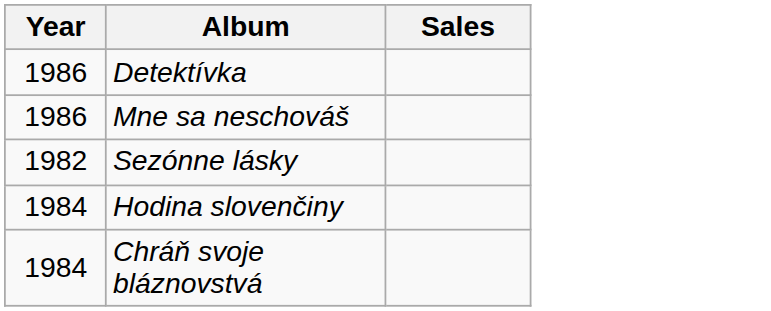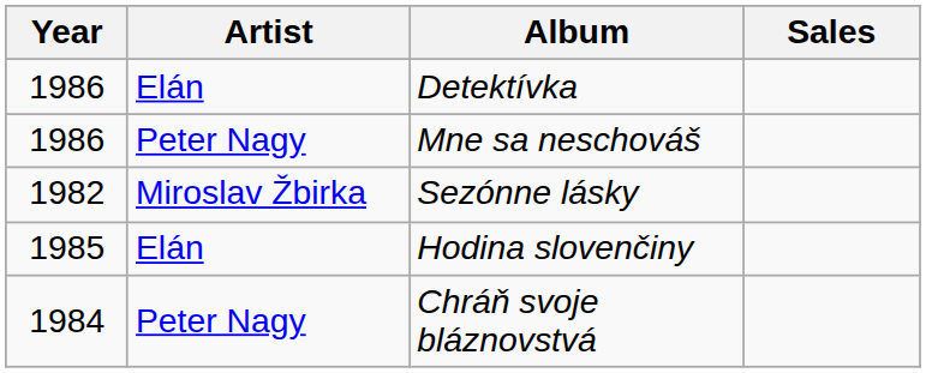+ column: Artist | Elán | Peter Nagy | Miroslav Žbirka | Elán | Peter Nagy
Hodina slovenčiny | Year: 1984 -> 1985
